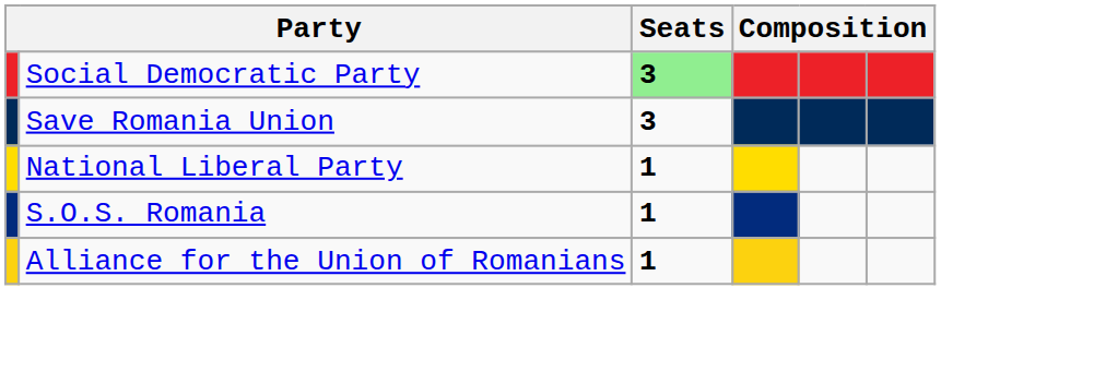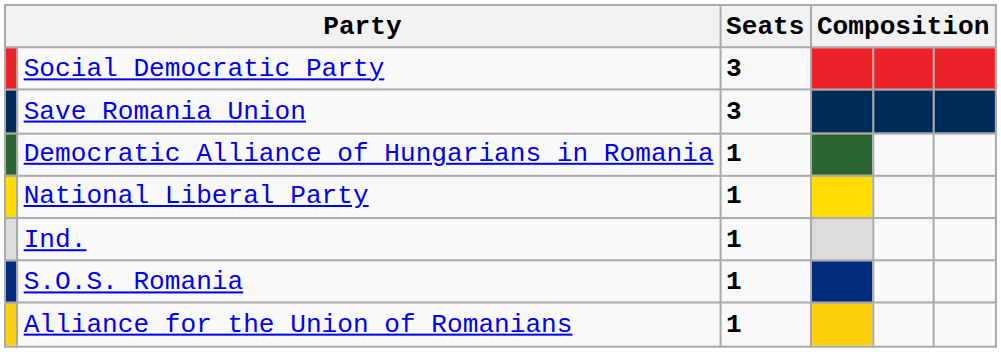Social Democratic Party | Seats: lightgreen background -> no background
+ row: Democratic Alliance of Hungarians in Romania | 1
+ row: Ind. | 1
